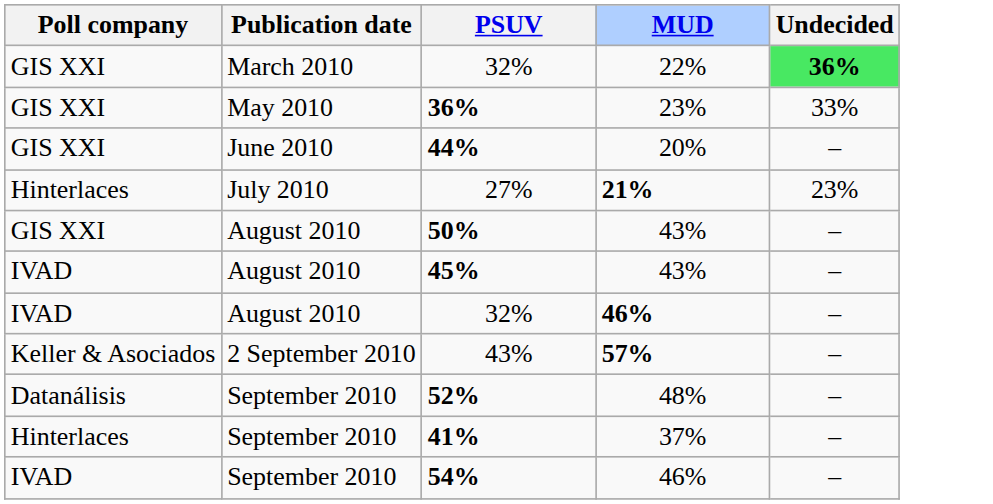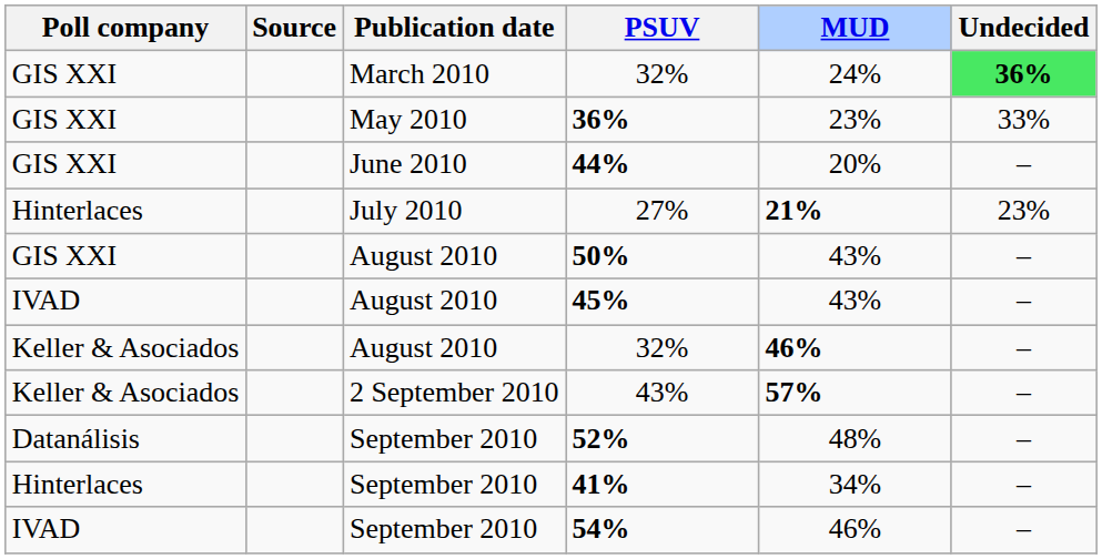+ column: Source
March 2010 / 32% | MUD: 22% -> 24%
August 2010 / 32% | Poll company: IVAD -> Keller & Asociados
41% | MUD: 37% -> 34%
